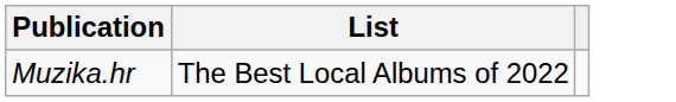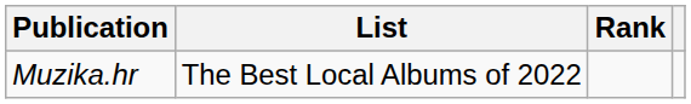+ column: Rank
